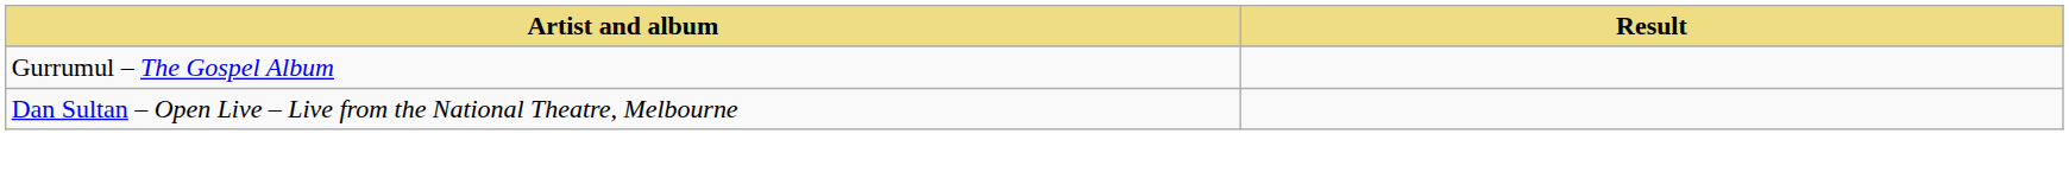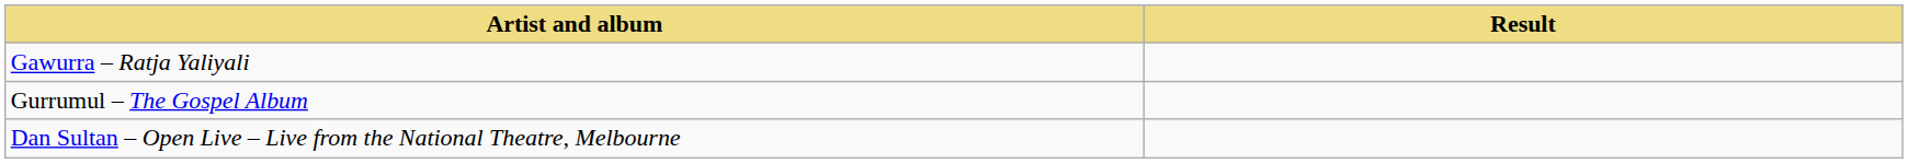+ row: Gawurra – Ratja Yaliyali
